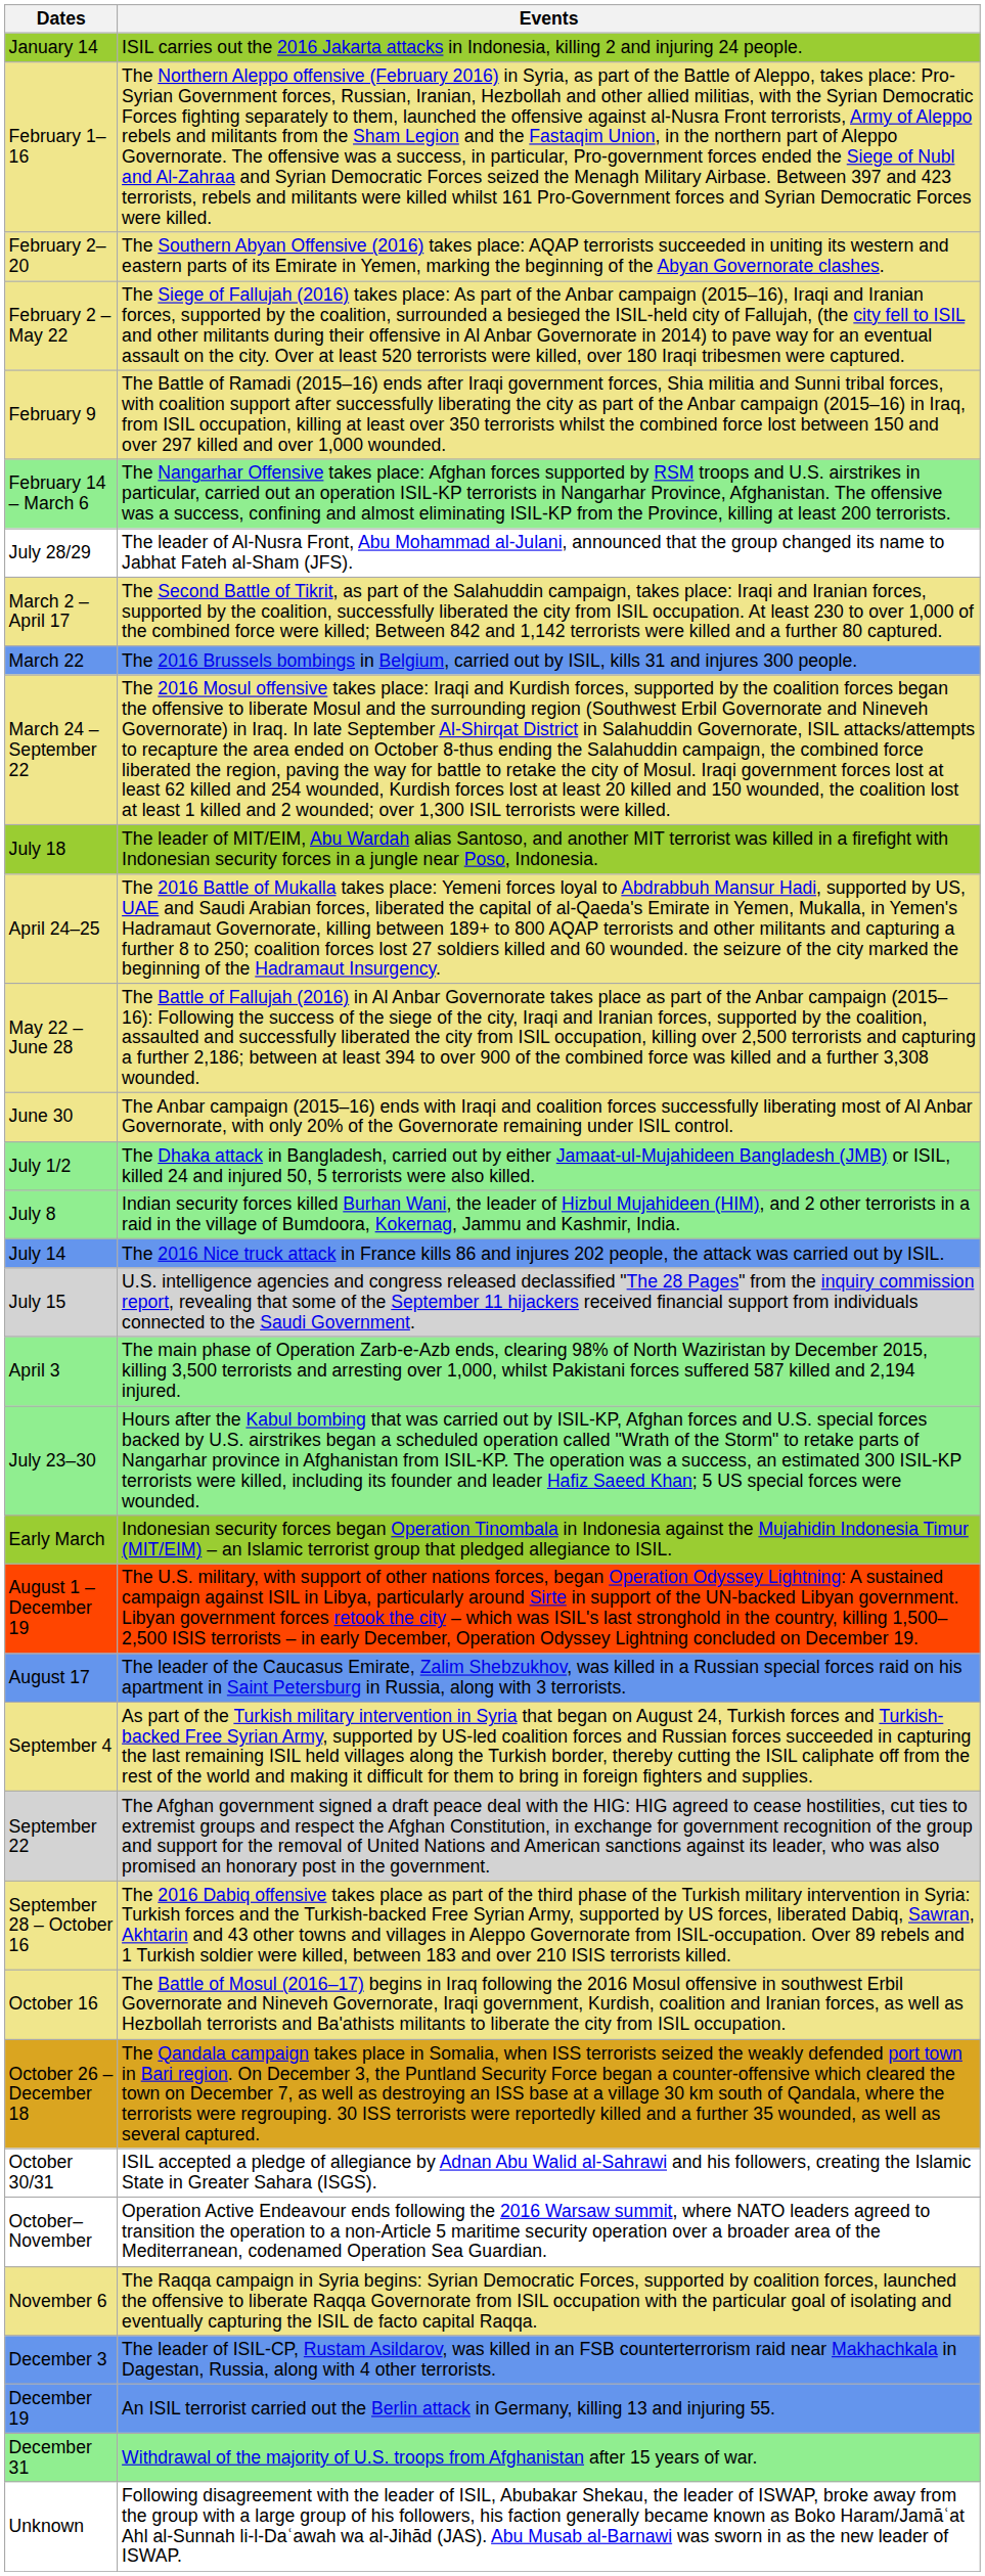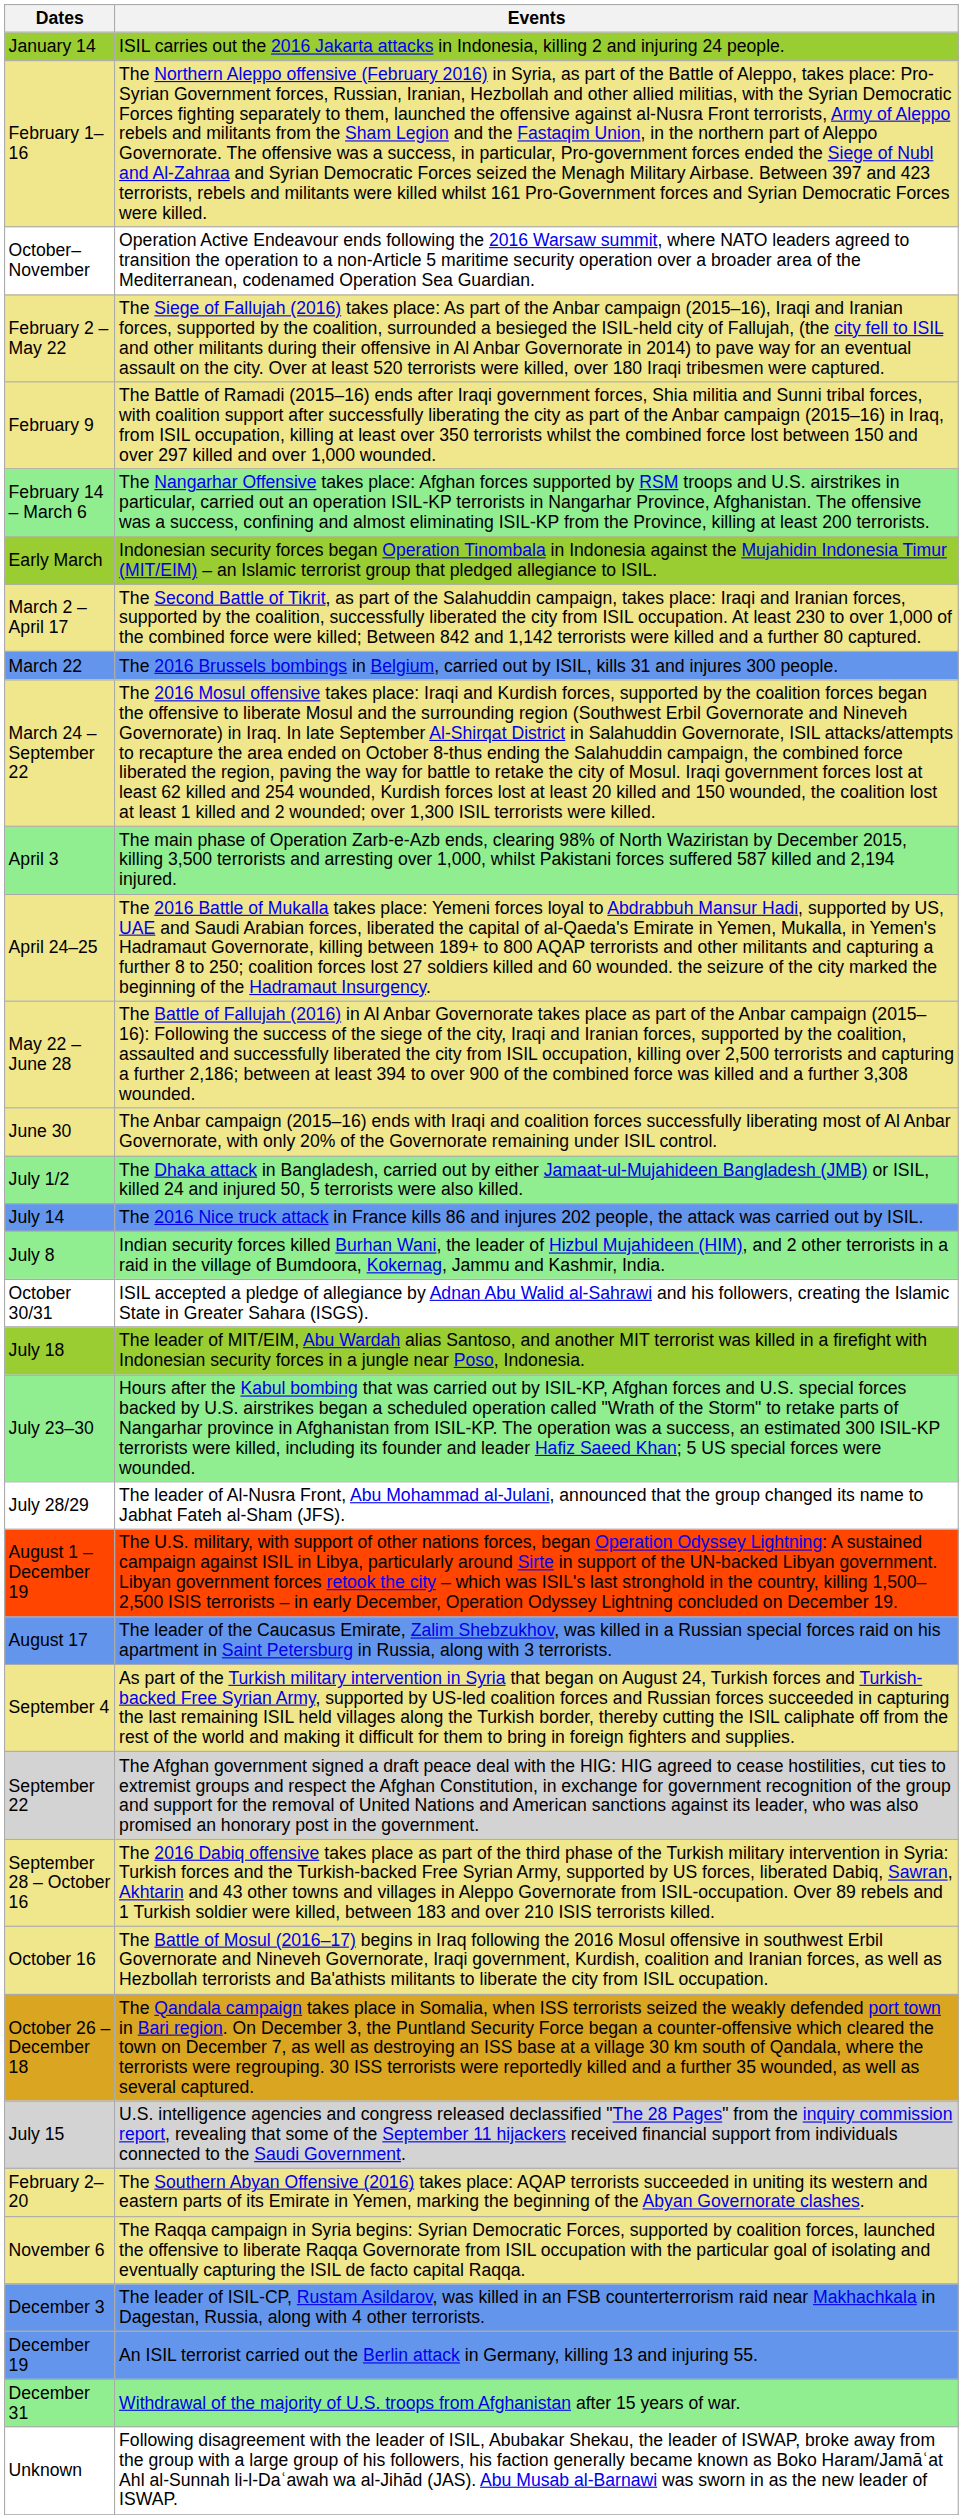rows swapped: February 2–20 <-> October–November
rows swapped: Early March <-> July 28/29
rows swapped: April 3 <-> July 18
rows swapped: July 8 <-> July 14
rows swapped: July 15 <-> October 30/31
